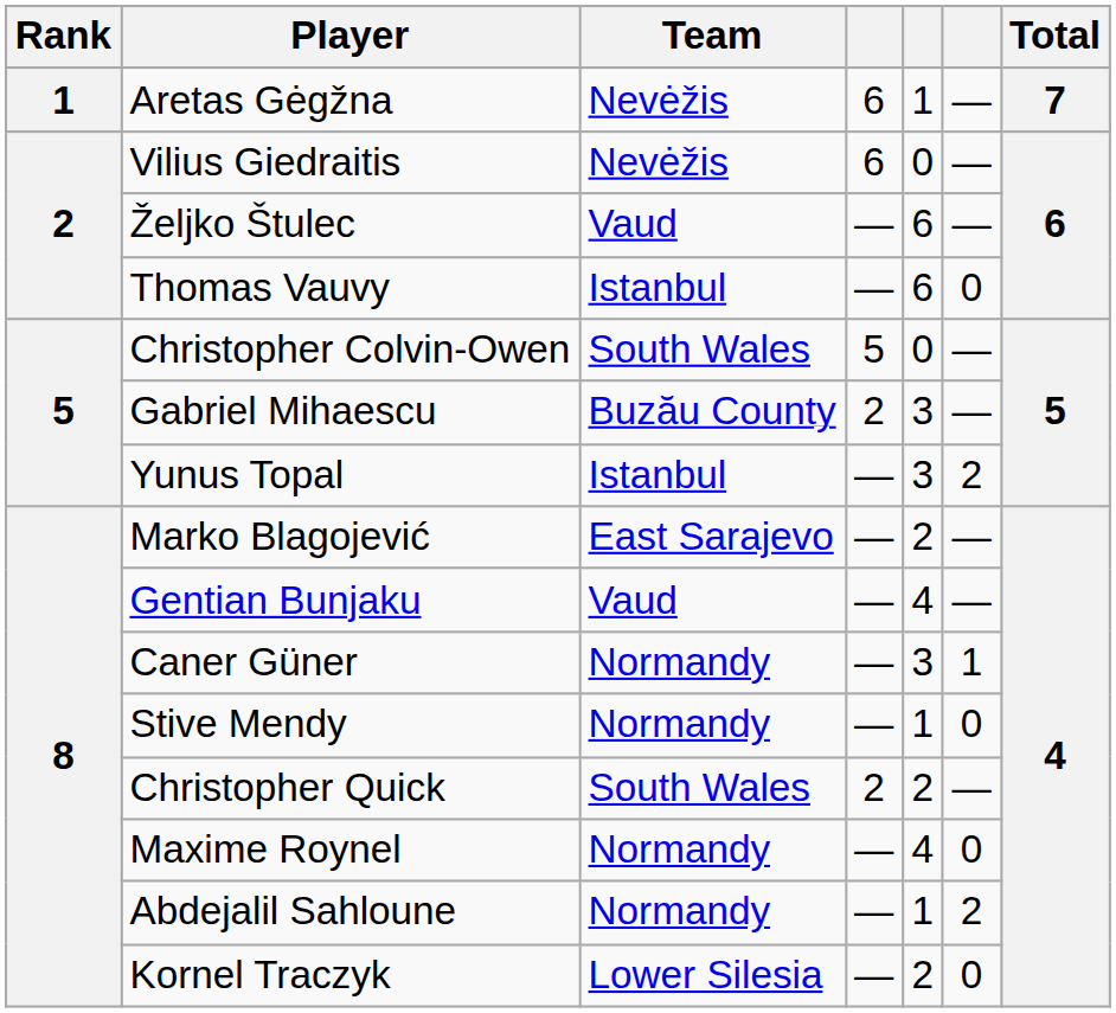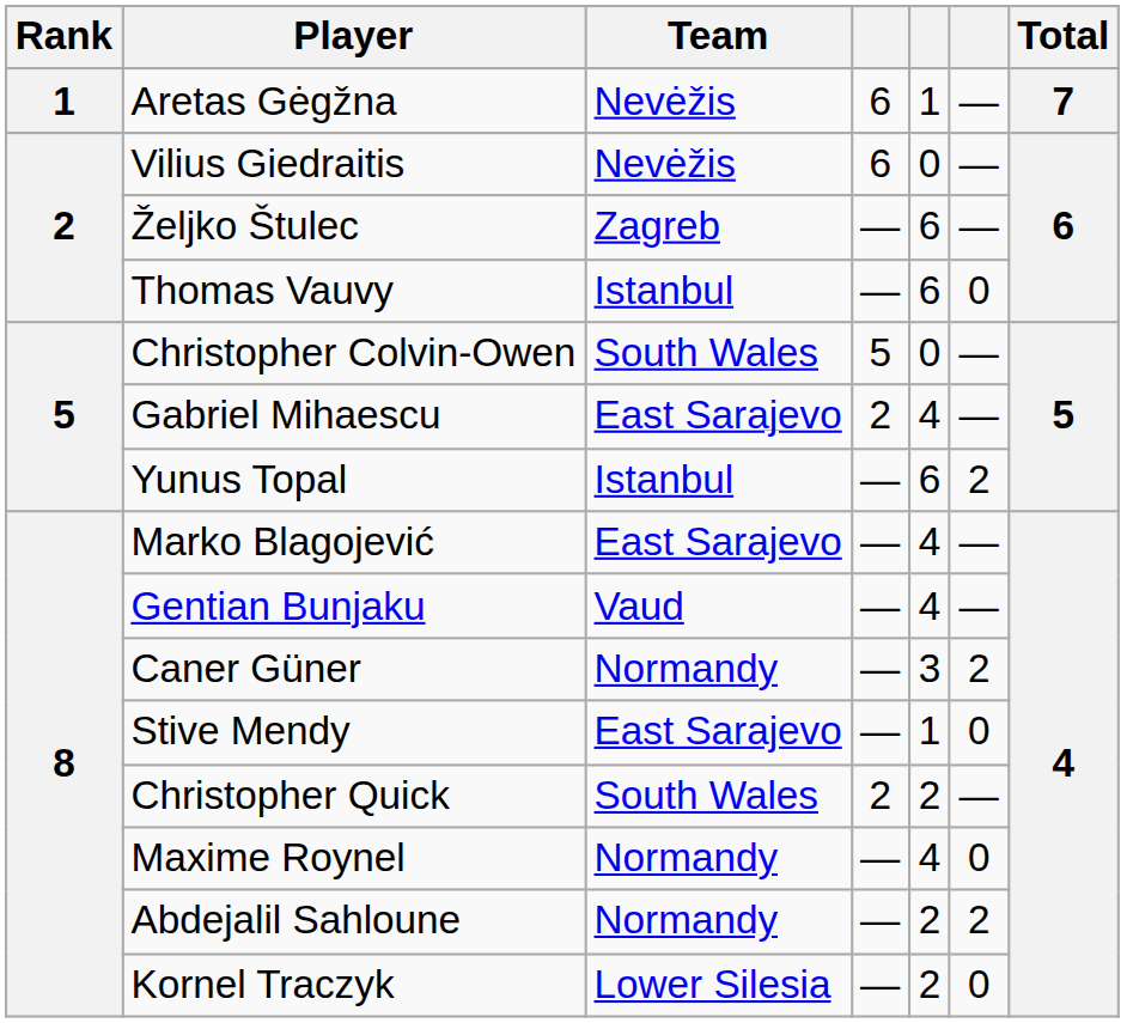Željko Štulec | Team: Vaud -> Zagreb
Gabriel Mihaescu | Team: Buzău County -> East Sarajevo
Gabriel Mihaescu | column 5: 3 -> 4
Yunus Topal | column 5: 3 -> 6
Marko Blagojević | column 5: 2 -> 4
Caner Güner | column 6: 1 -> 2
Stive Mendy | Team: Normandy -> East Sarajevo
Abdejalil Sahloune | column 5: 1 -> 2
